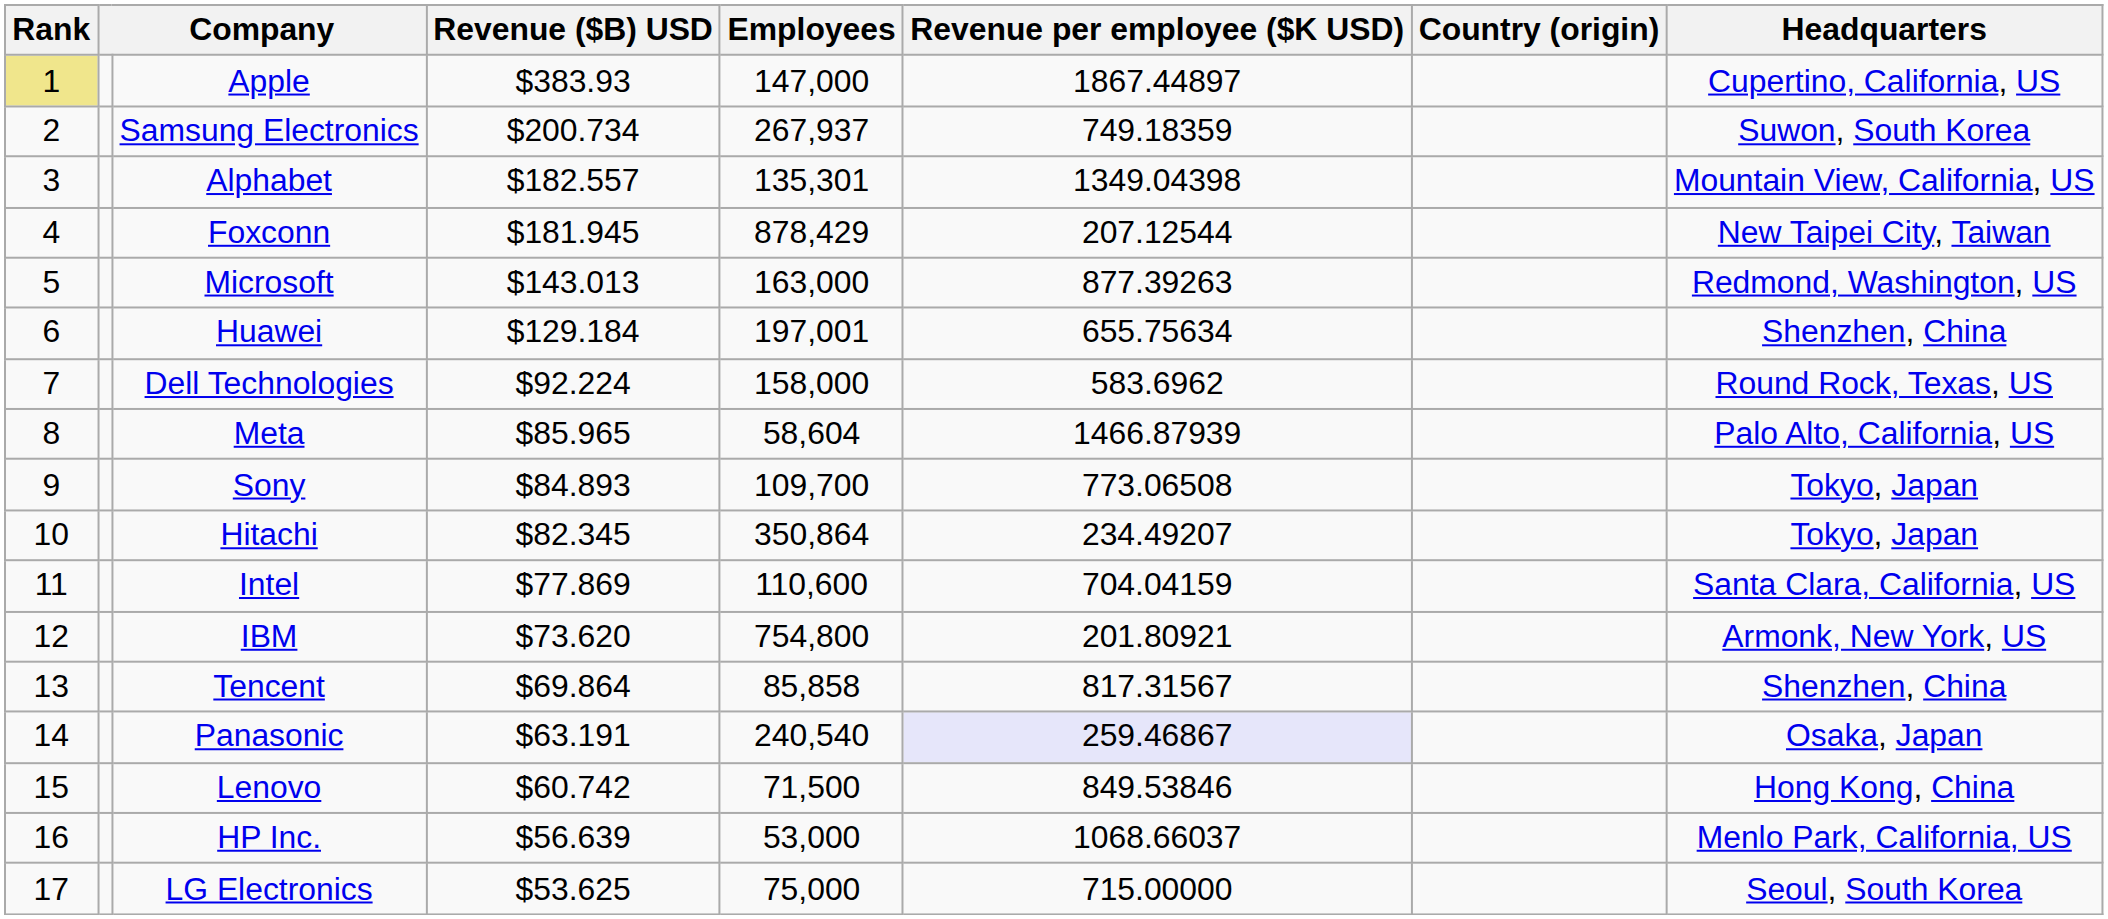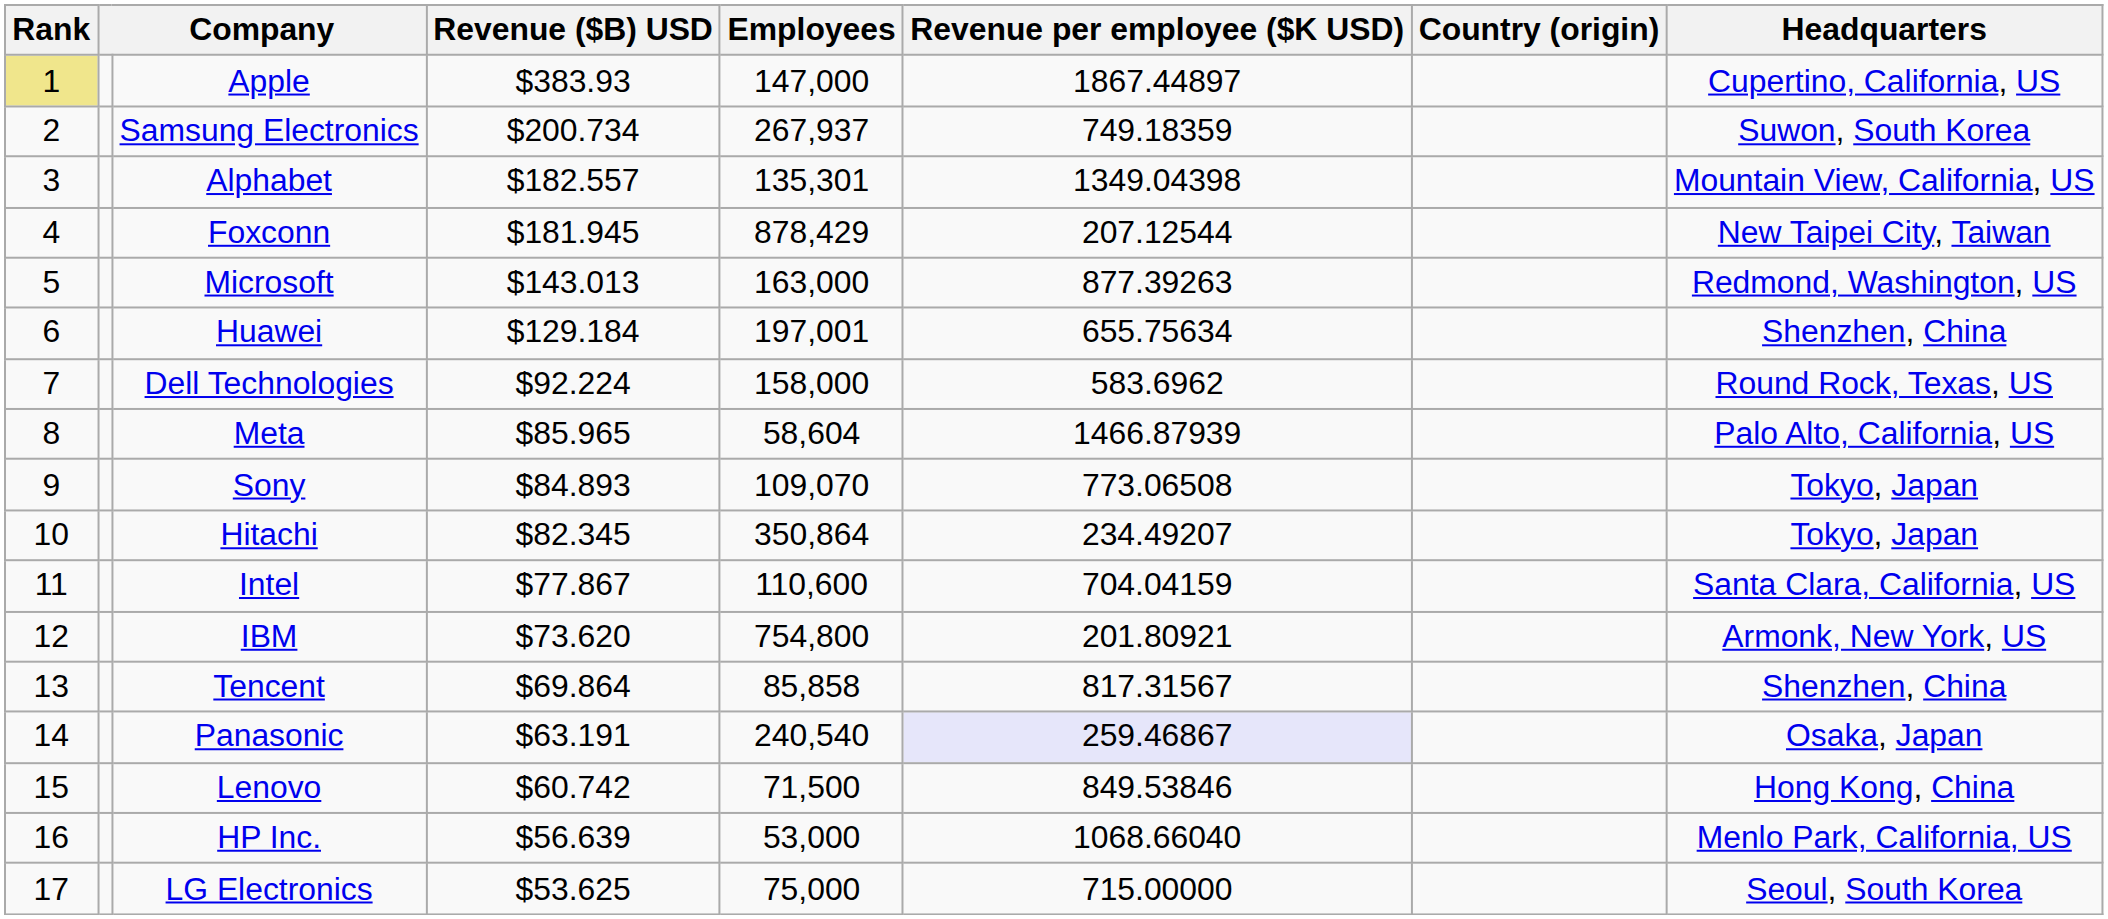Sony | Employees: 109,700 -> 109,070
Intel | Revenue ($B) USD: $77.869 -> $77.867
HP Inc. | Revenue per employee ($K USD): 1068.66037 -> 1068.66040
